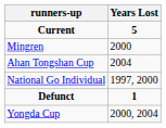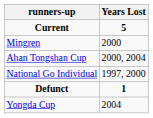Ahan Tongshan Cup | Years Lost: 2004 -> 2000, 2004
Yongda Cup | Years Lost: 2000, 2004 -> 2004
